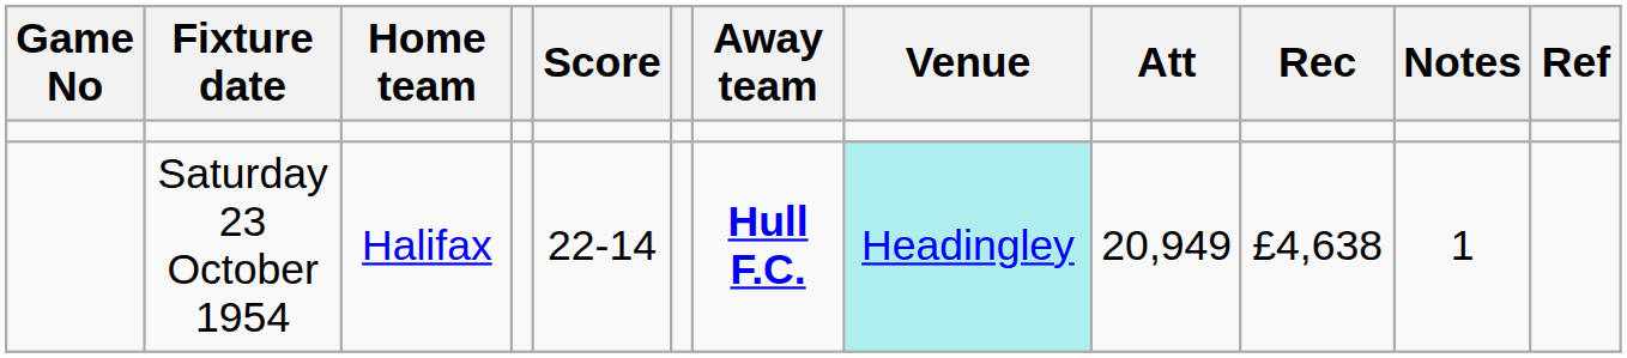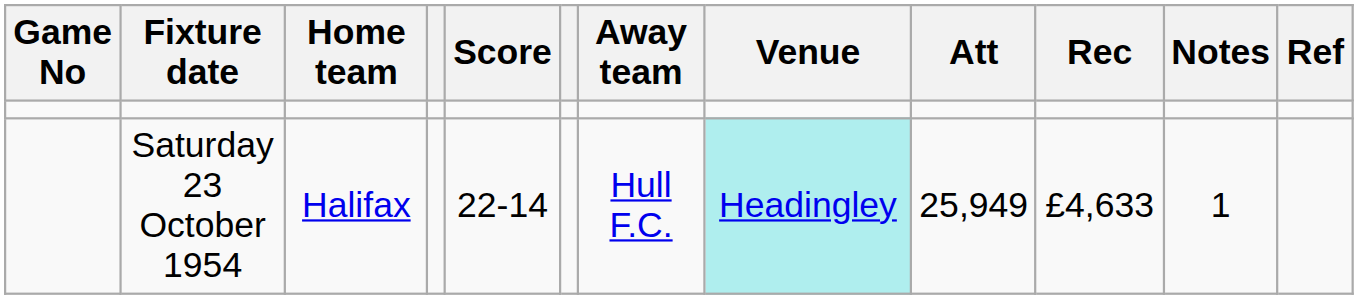Saturday 23 October 1954 | Away team: bold -> normal
Saturday 23 October 1954 | Att: 20,949 -> 25,949
Saturday 23 October 1954 | Rec: £4,638 -> £4,633
